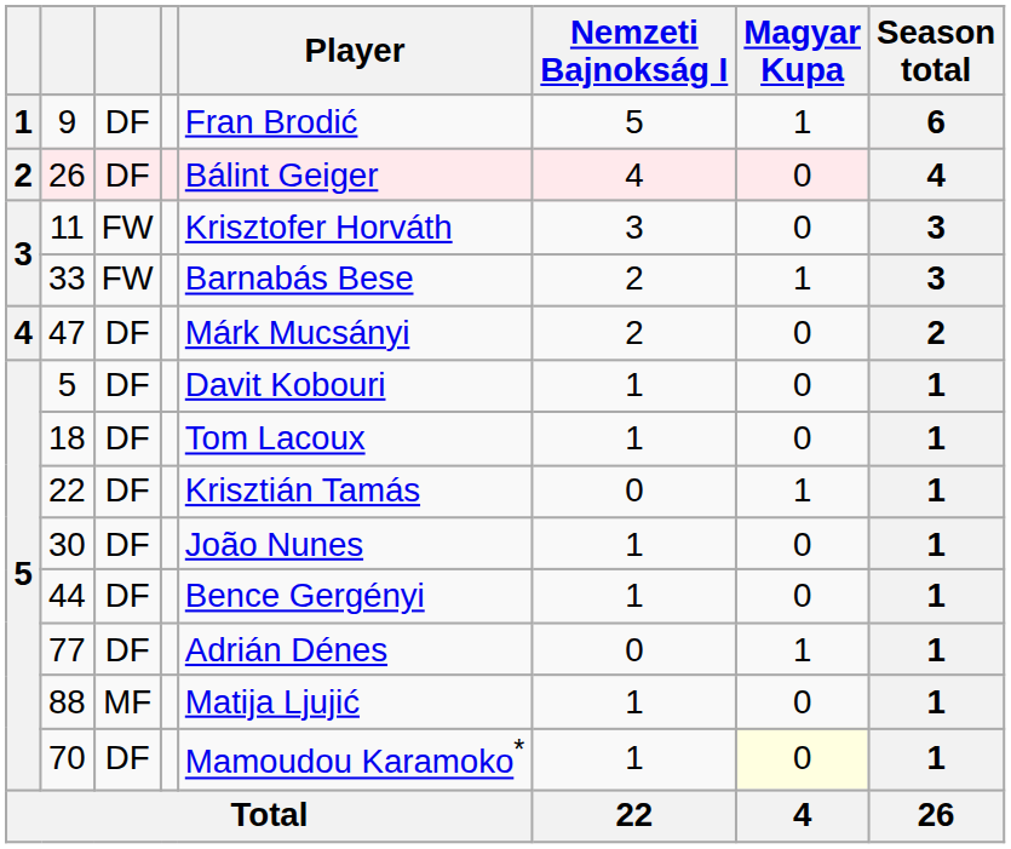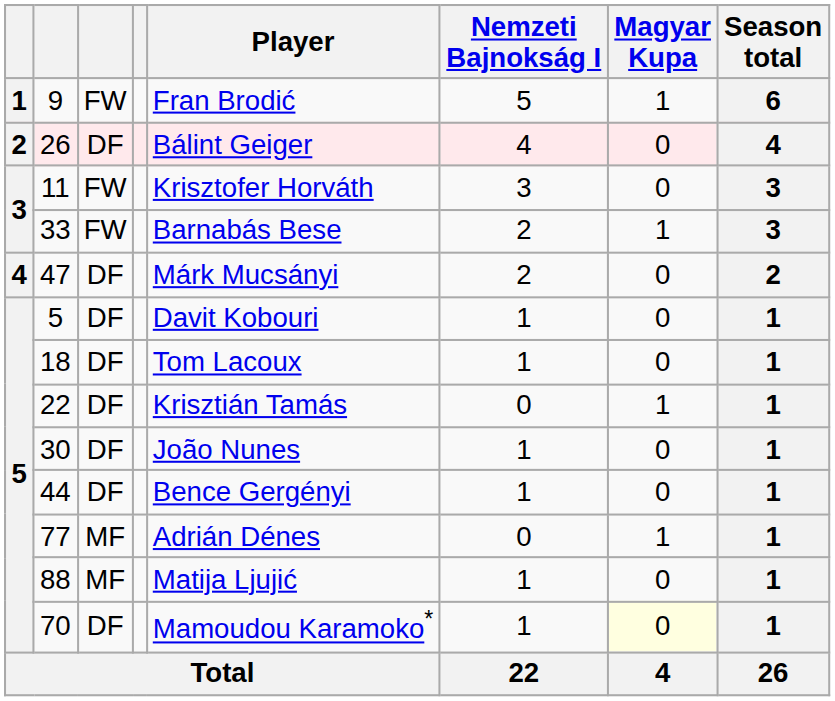9 | column 3: DF -> FW
77 | column 3: DF -> MF
